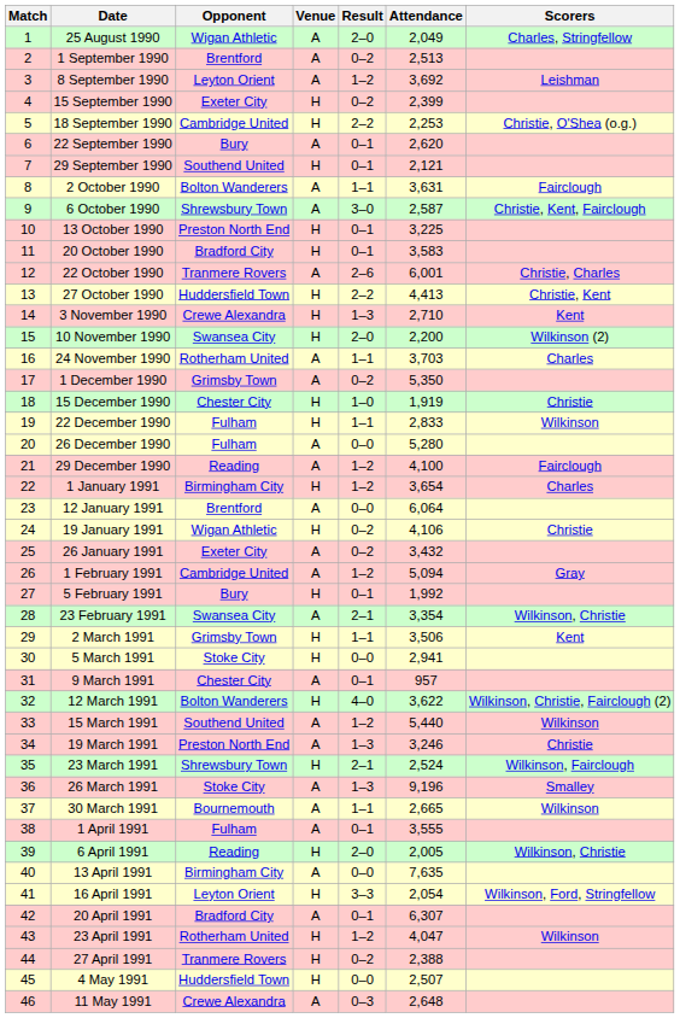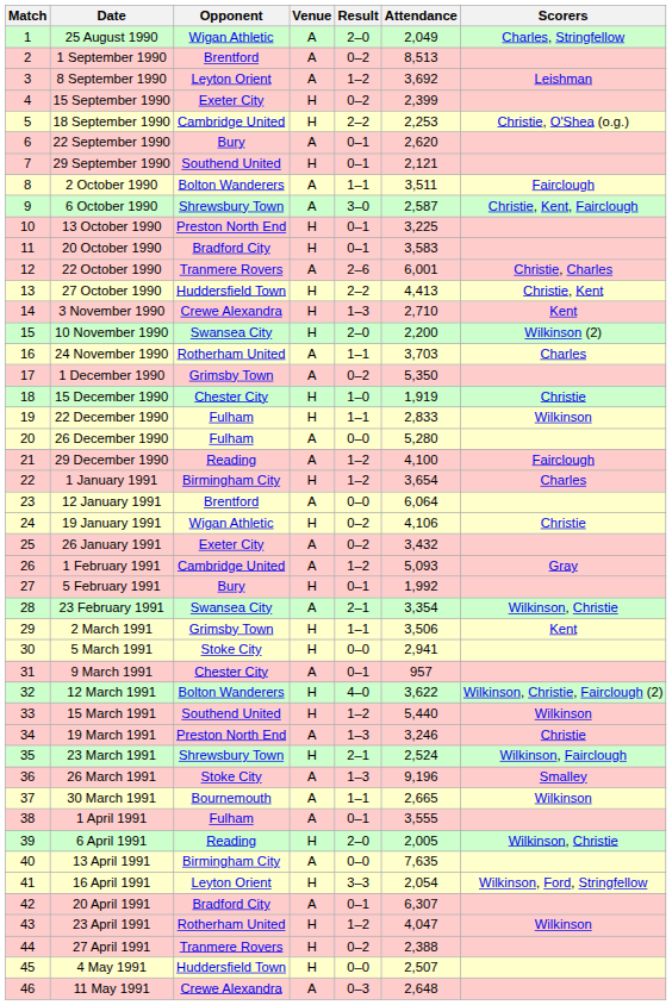1 September 1990 | Attendance: 2,513 -> 8,513
2 October 1990 | Attendance: 3,631 -> 3,511
1 February 1991 | Attendance: 5,094 -> 5,093
15 March 1991 | Venue: A -> H
